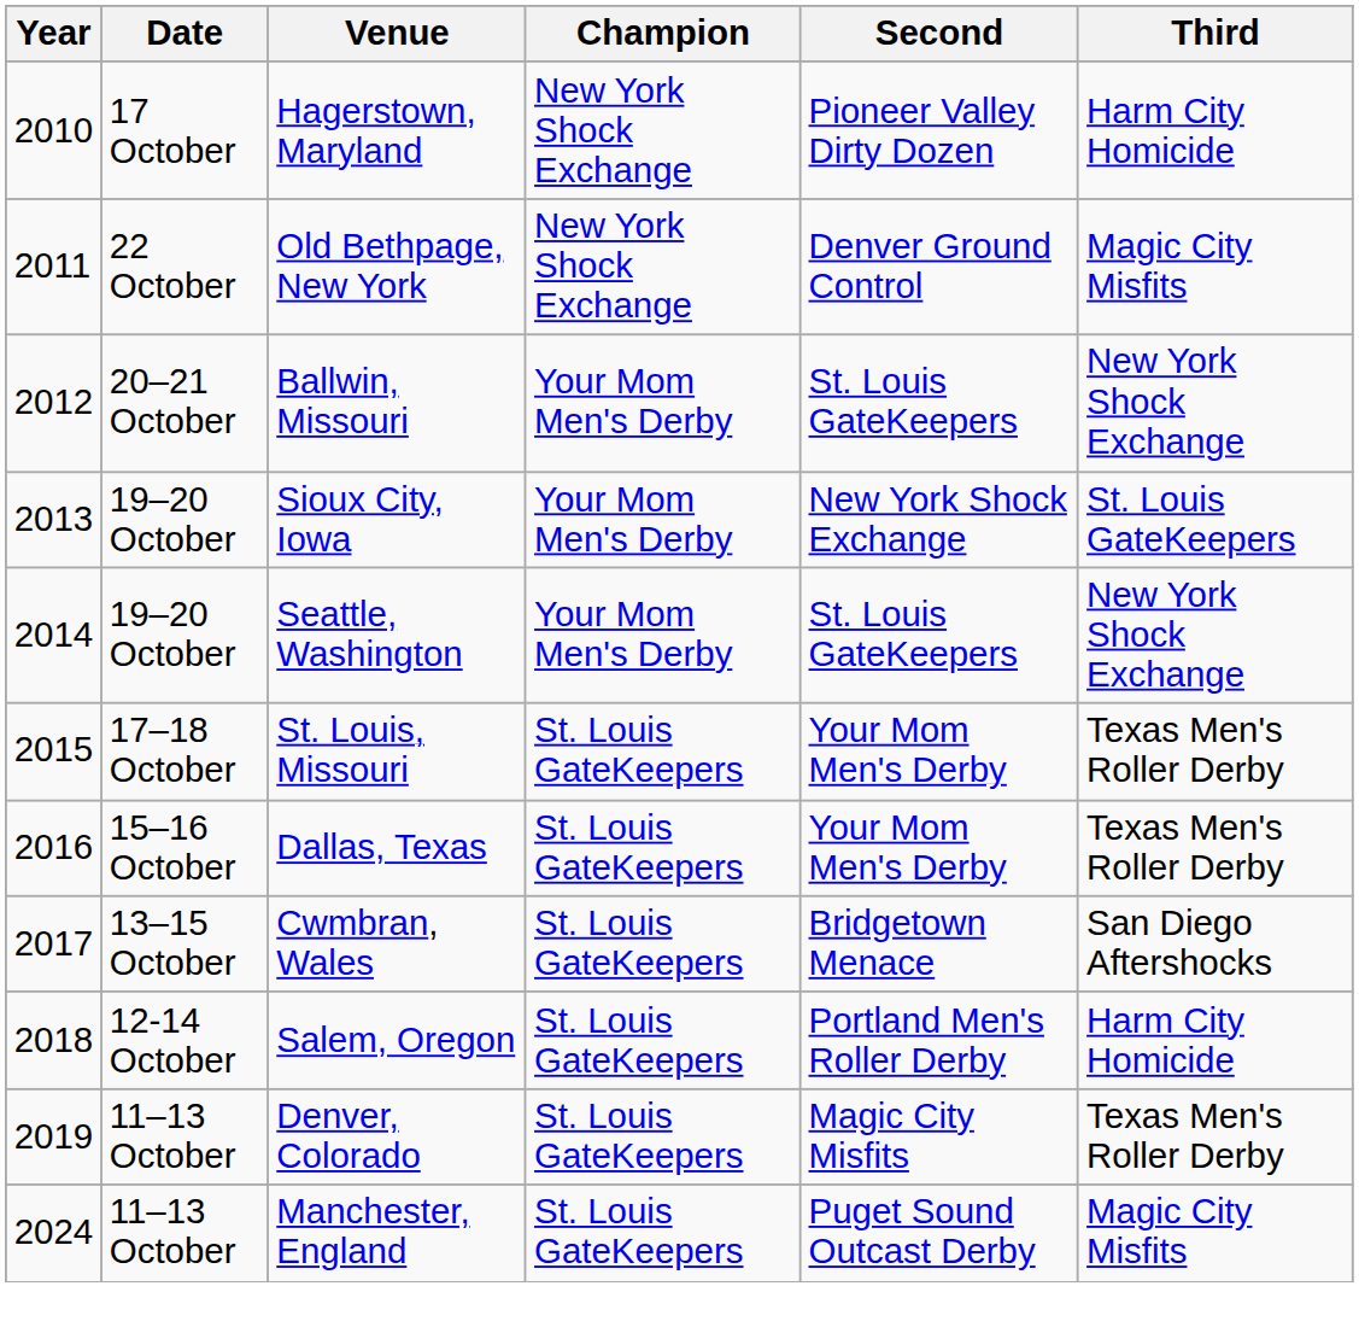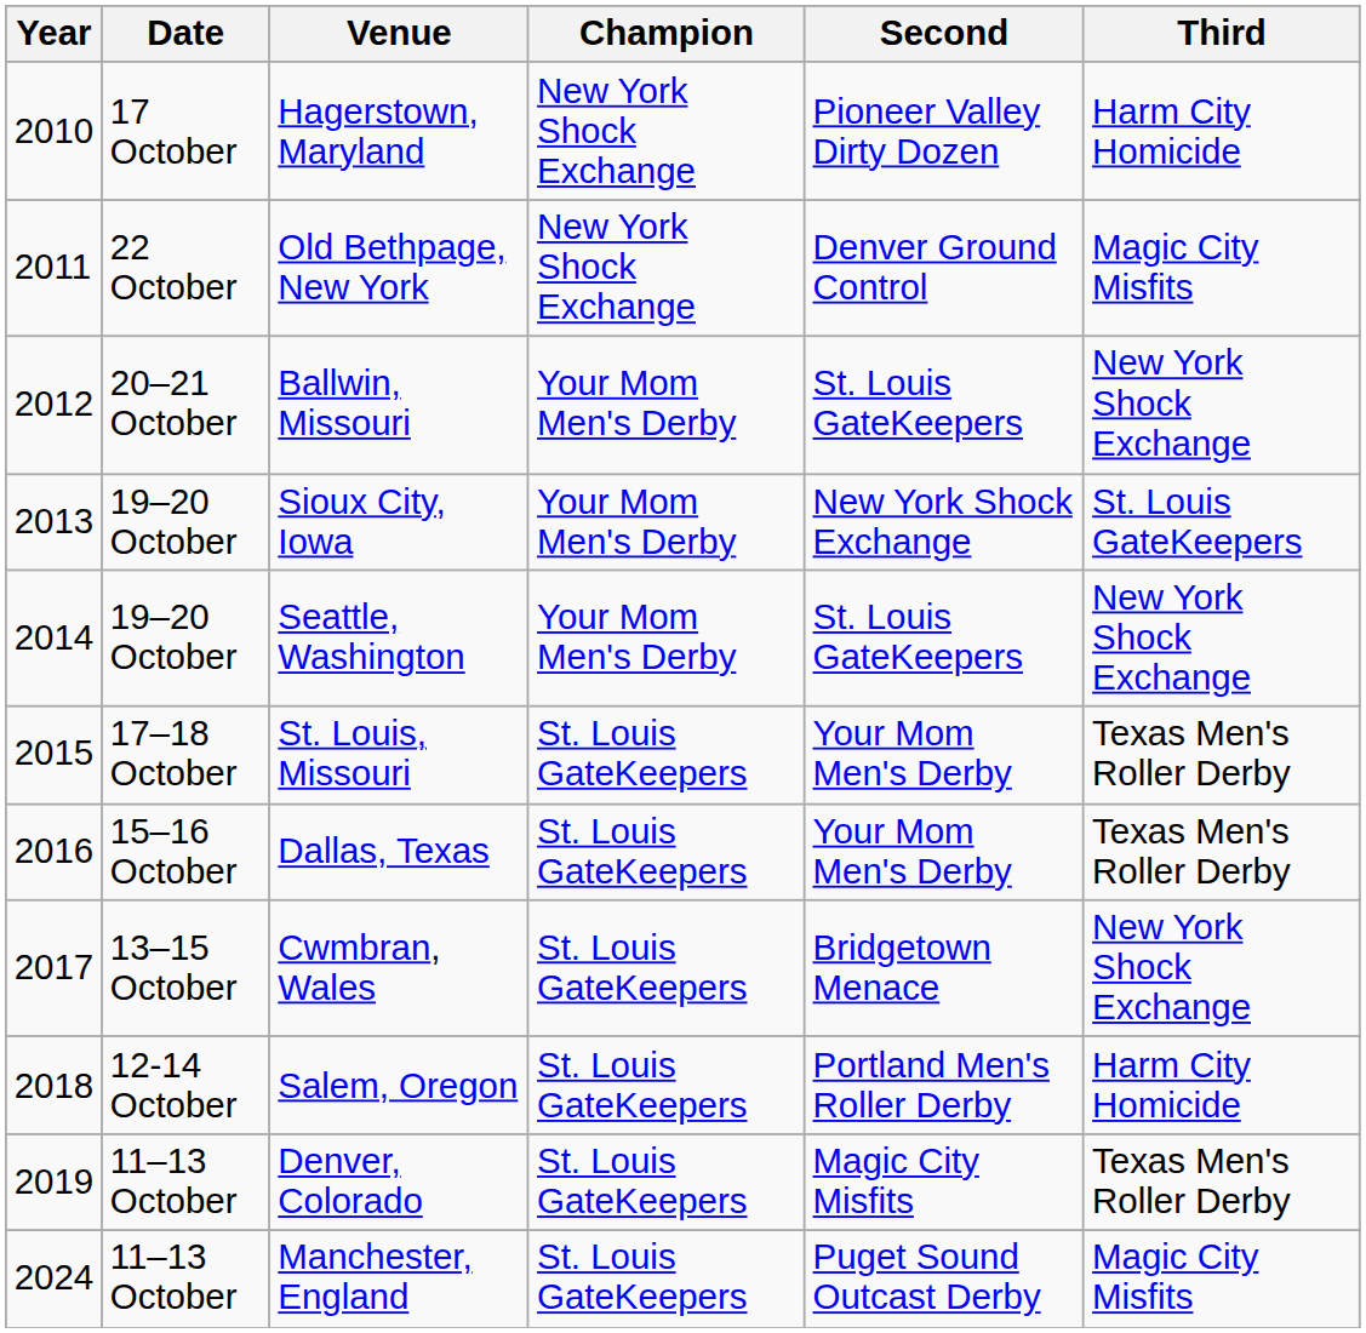Cwmbran, Wales | Third: San Diego Aftershocks -> New York Shock Exchange
